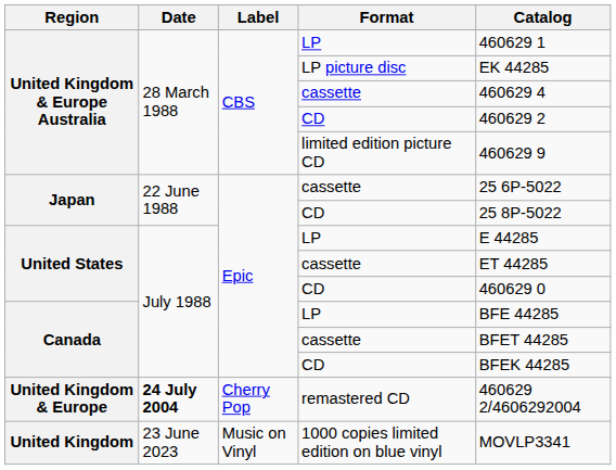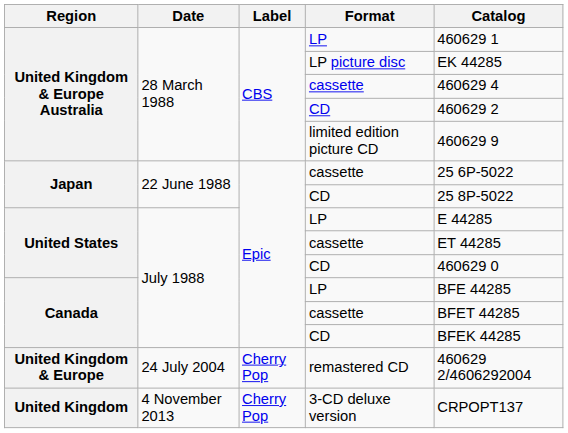remastered CD | Date: bold -> normal
+ row: United Kingdom | 4 November 2013 | Cherry Pop | 3-CD deluxe version | CRPOPT137
- row: United Kingdom | 23 June 2023 | Music on Vinyl | 1000 copies limited edition on blue vinyl | MOVLP3341
